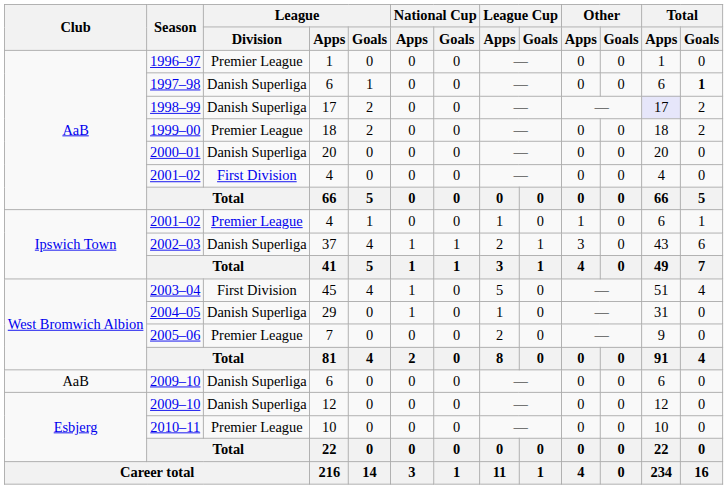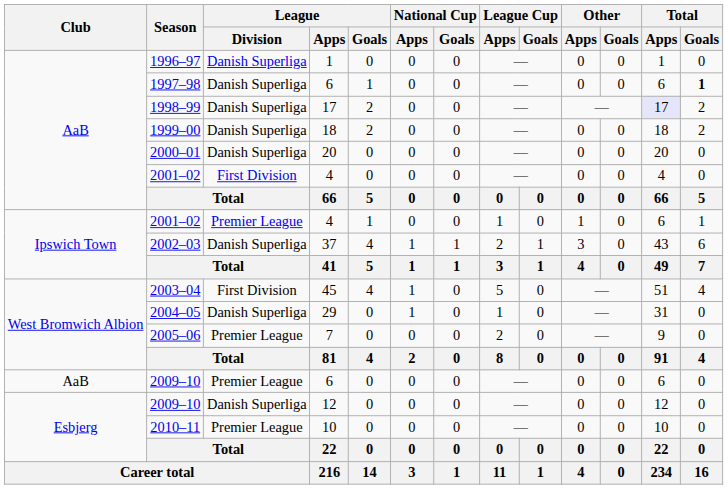1996–97 | League / Division: Premier League -> Danish Superliga
1999–00 | League / Division: Premier League -> Danish Superliga
AaB / 2009–10 | League / Division: Danish Superliga -> Premier League
